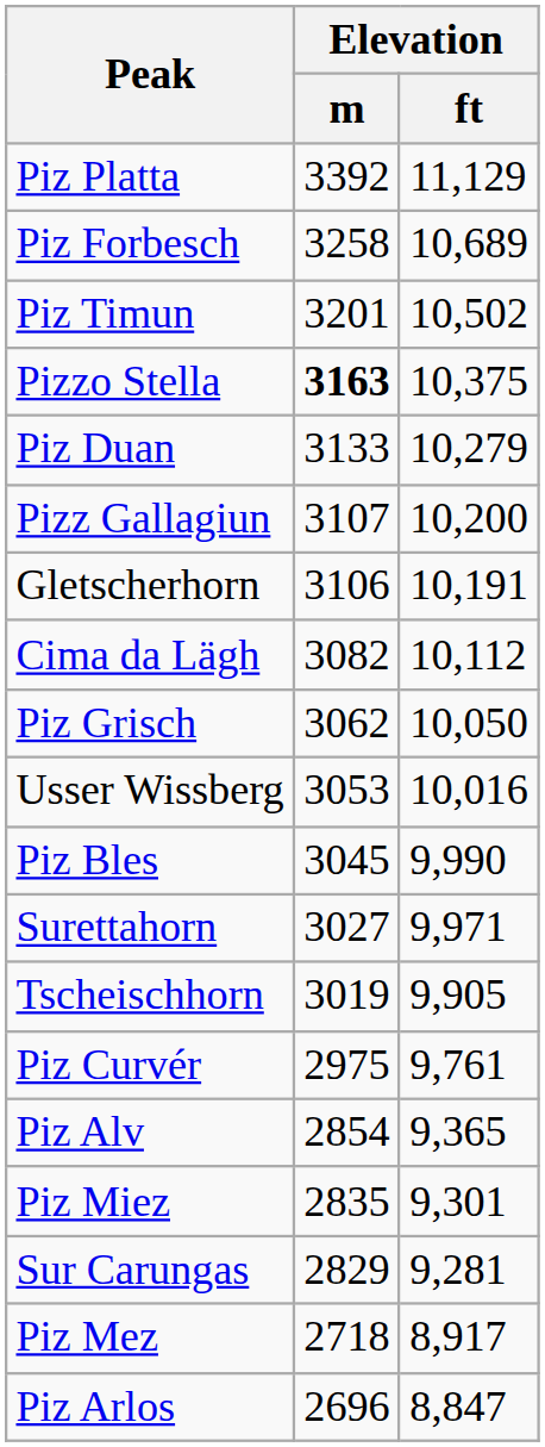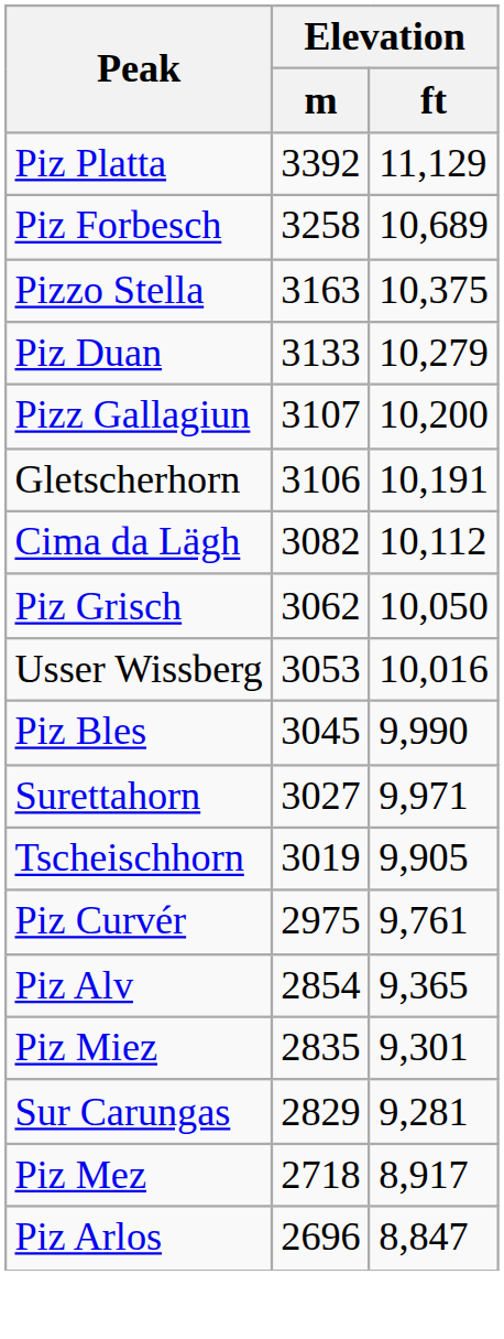- row: Piz Timun | 3201 | 10,502
Pizzo Stella | Elevation / m: bold -> normal
